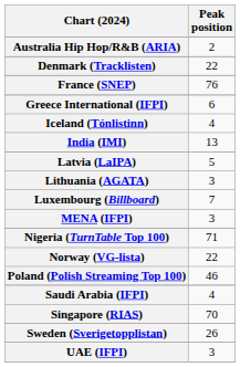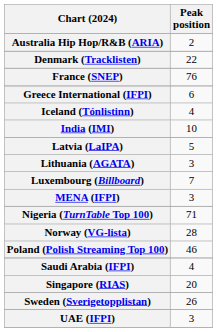India (IMI) | Peak position: 13 -> 10
Norway (VG-lista) | Peak position: 22 -> 28
Singapore (RIAS) | Peak position: 70 -> 20
